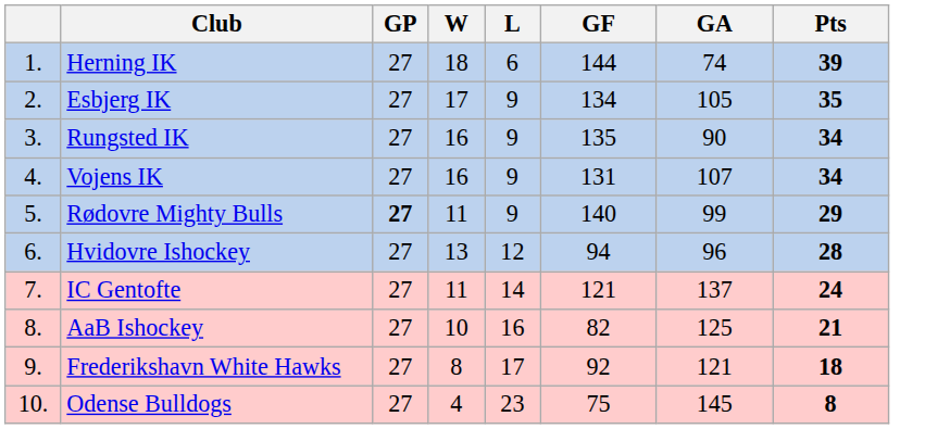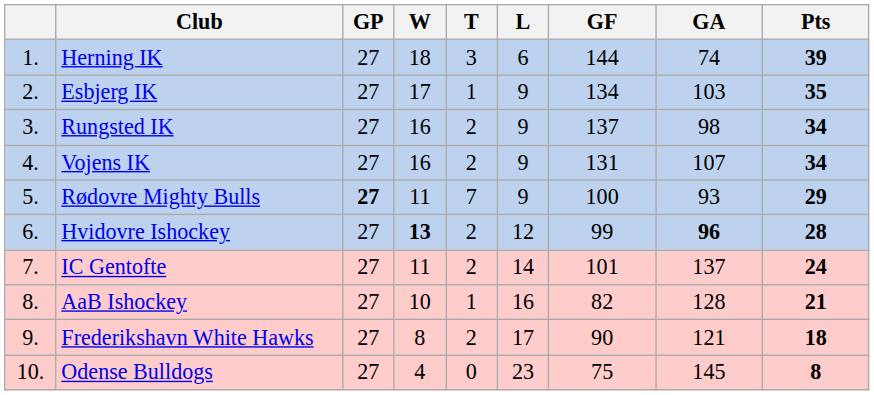+ column: T | 3 | 1 | 2 | 2 | 7 | 2 | 2 | 1 | 2 | 0
Esbjerg IK | GA: 105 -> 103
Rungsted IK | GF: 135 -> 137
Rungsted IK | GA: 90 -> 98
Rødovre Mighty Bulls | GF: 140 -> 100
Rødovre Mighty Bulls | GA: 99 -> 93
Hvidovre Ishockey | W: normal -> bold
Hvidovre Ishockey | GF: 94 -> 99
Hvidovre Ishockey | GA: normal -> bold
IC Gentofte | GF: 121 -> 101
AaB Ishockey | GA: 125 -> 128
Frederikshavn White Hawks | GF: 92 -> 90
